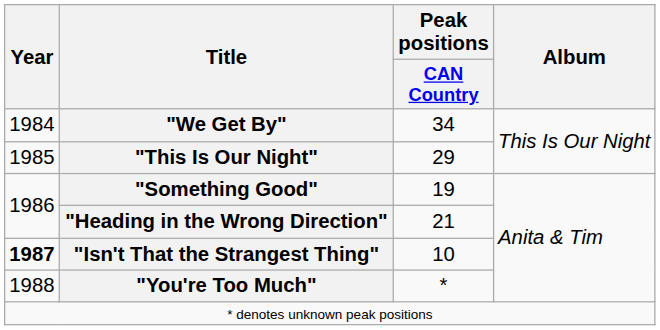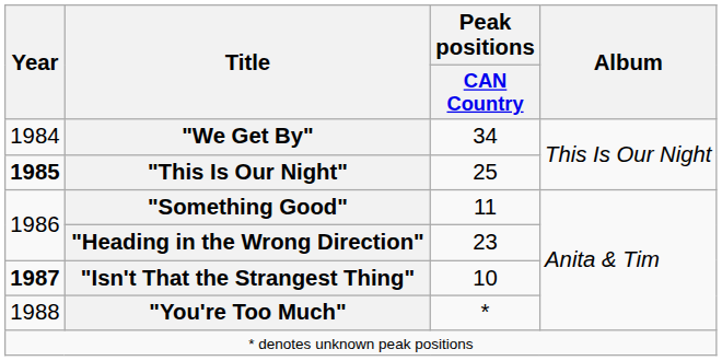"This Is Our Night" | Year: normal -> bold
"This Is Our Night" | Peak positions / CAN Country: 29 -> 25
"Something Good" | Peak positions / CAN Country: 19 -> 11
"Heading in the Wrong Direction" | Peak positions / CAN Country: 21 -> 23
